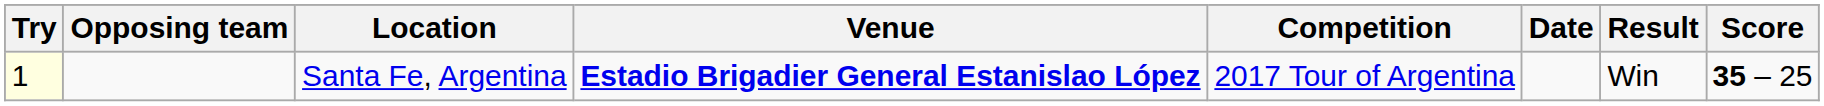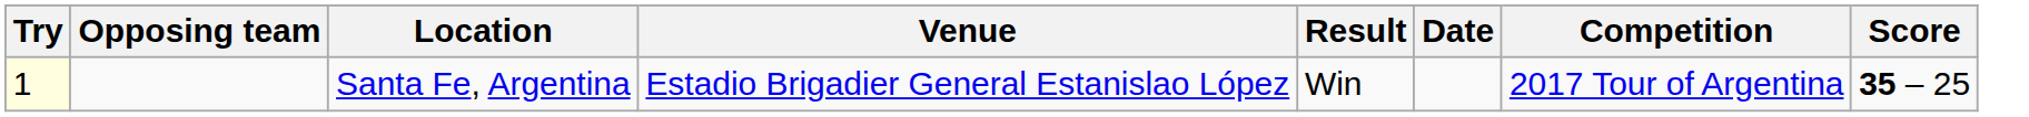columns swapped: Competition <-> Result
Santa Fe, Argentina | Venue: bold -> normal
